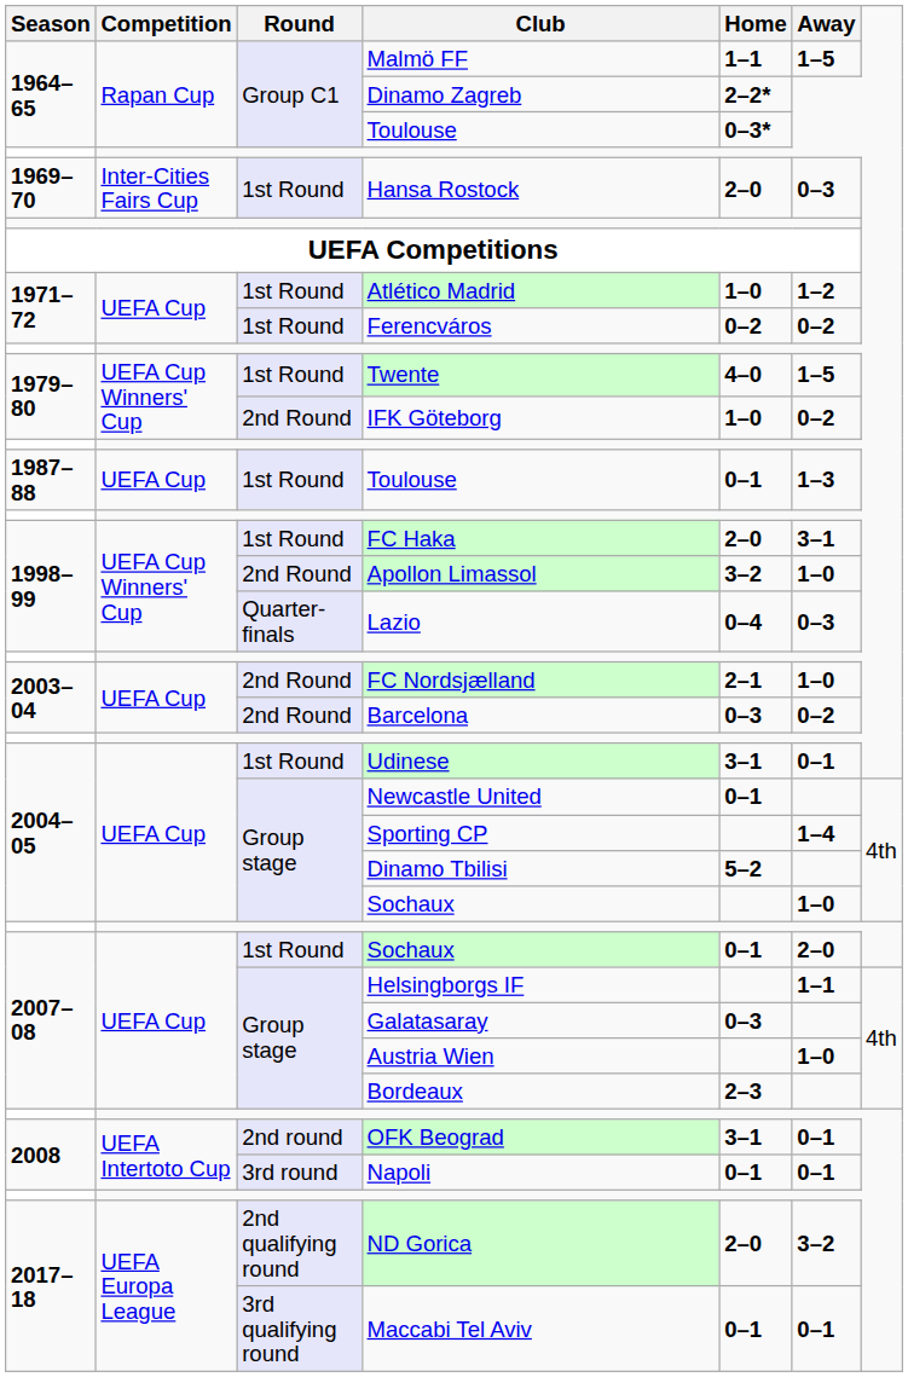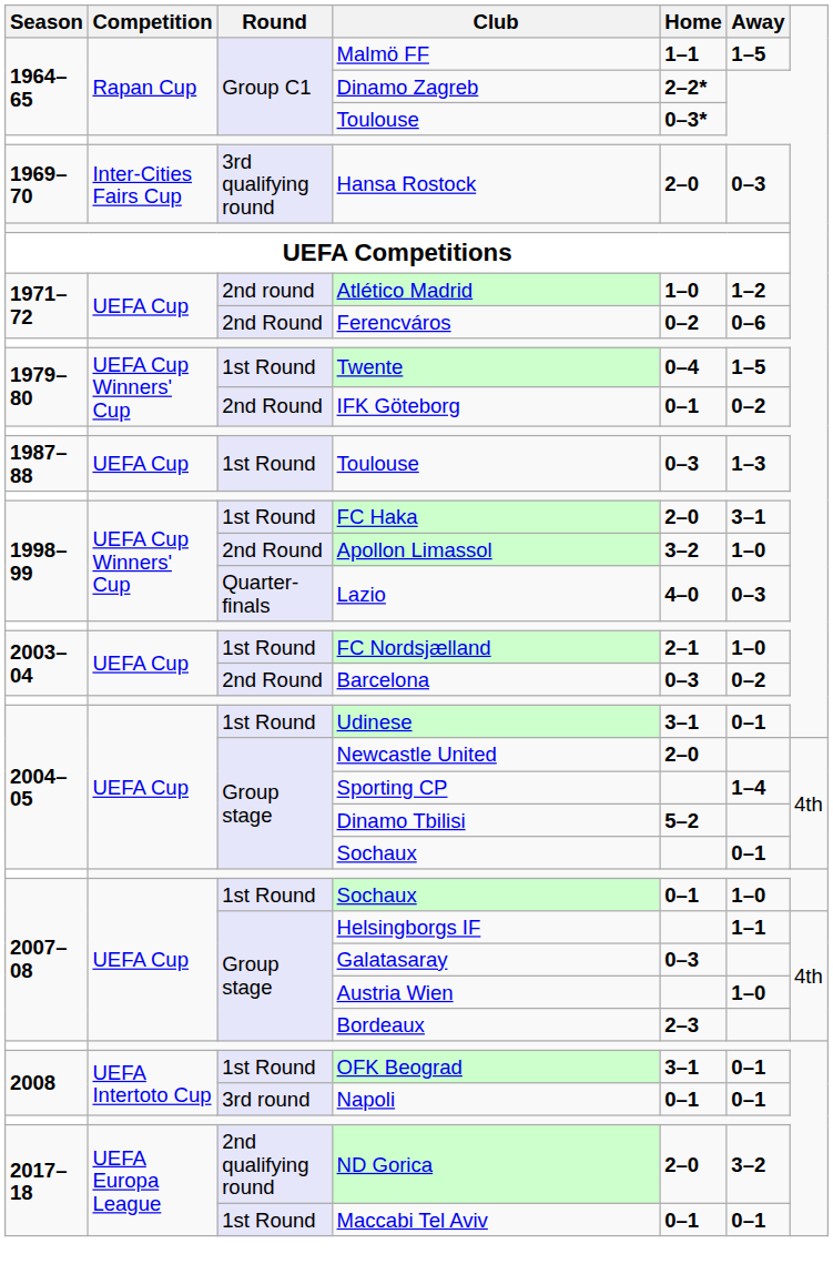Hansa Rostock | Round: 1st Round -> 3rd qualifying round
Atlético Madrid | Round: 1st Round -> 2nd round
Ferencváros | Round: 1st Round -> 2nd Round
Ferencváros | Away: 0–2 -> 0–6
Twente | Home: 4–0 -> 0–4
IFK Göteborg | Home: 1–0 -> 0–1
1987–88 / Toulouse | Home: 0–1 -> 0–3
Lazio | Home: 0–4 -> 4–0
FC Nordsjælland | Round: 2nd Round -> 1st Round
Newcastle United | Home: 0–1 -> 2–0
2004–05 / Sochaux | Away: 1–0 -> 0–1
2007–08 / Sochaux | Away: 2–0 -> 1–0
OFK Beograd | Round: 2nd round -> 1st Round
Maccabi Tel Aviv | Round: 3rd qualifying round -> 1st Round
